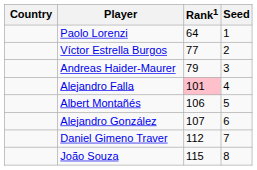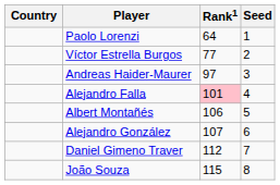Andreas Haider-Maurer | Rank1: 79 -> 97
